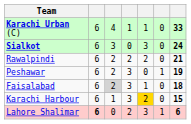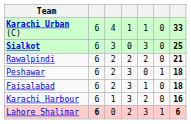Sialkot | column 7: 24 -> 25
Peshawar | column 7: 19 -> 18
Faisalabad | column 3: lightgrey background -> no background
Karachi Harbour | column 5: gold background -> no background
Karachi Harbour | column 7: 15 -> 16
